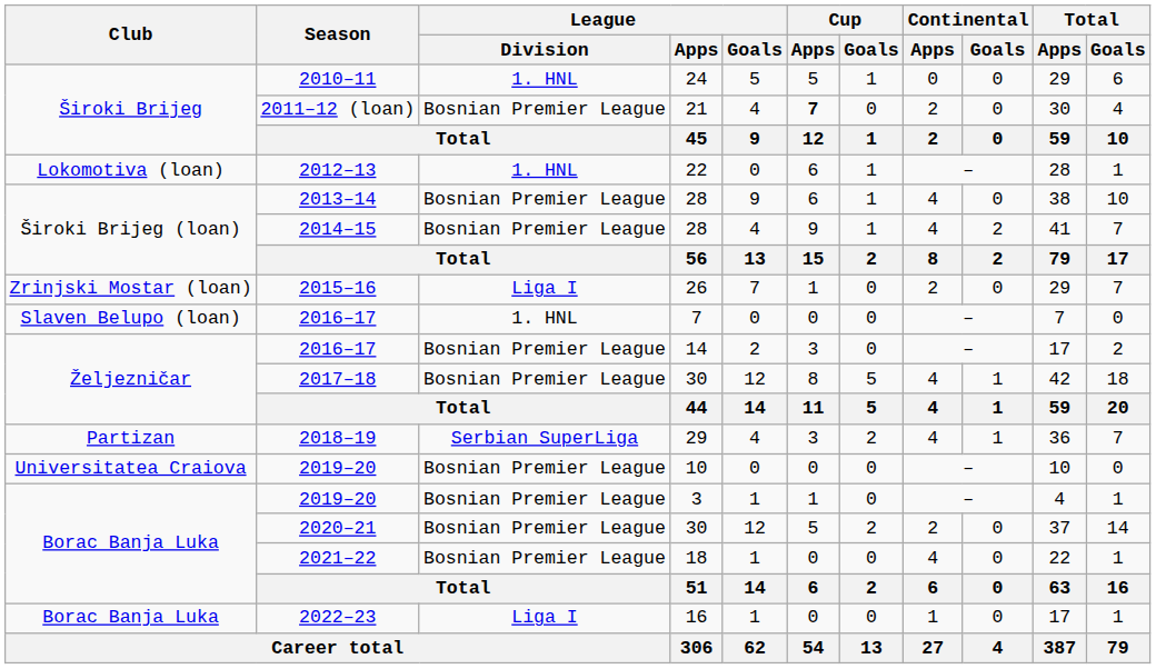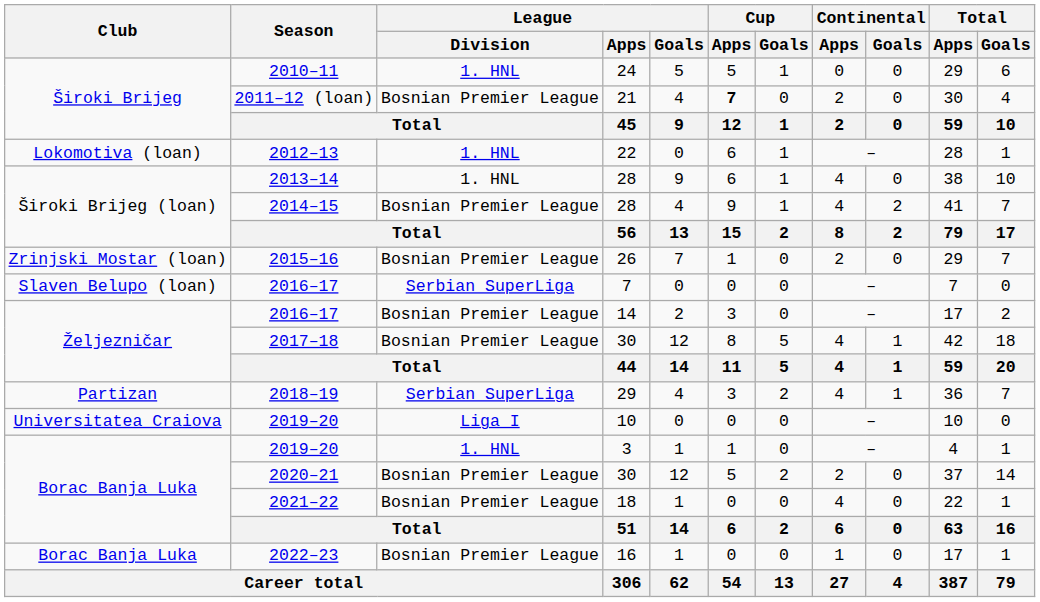2013–14 | League / Division: Bosnian Premier League -> 1. HNL
2015–16 | League / Division: Liga I -> Bosnian Premier League
2016–17 / 7 | League / Division: 1. HNL -> Serbian SuperLiga
2019–20 / 10 | League / Division: Bosnian Premier League -> Liga I
2019–20 / 3 | League / Division: Bosnian Premier League -> 1. HNL
2022–23 | League / Division: Liga I -> Bosnian Premier League
